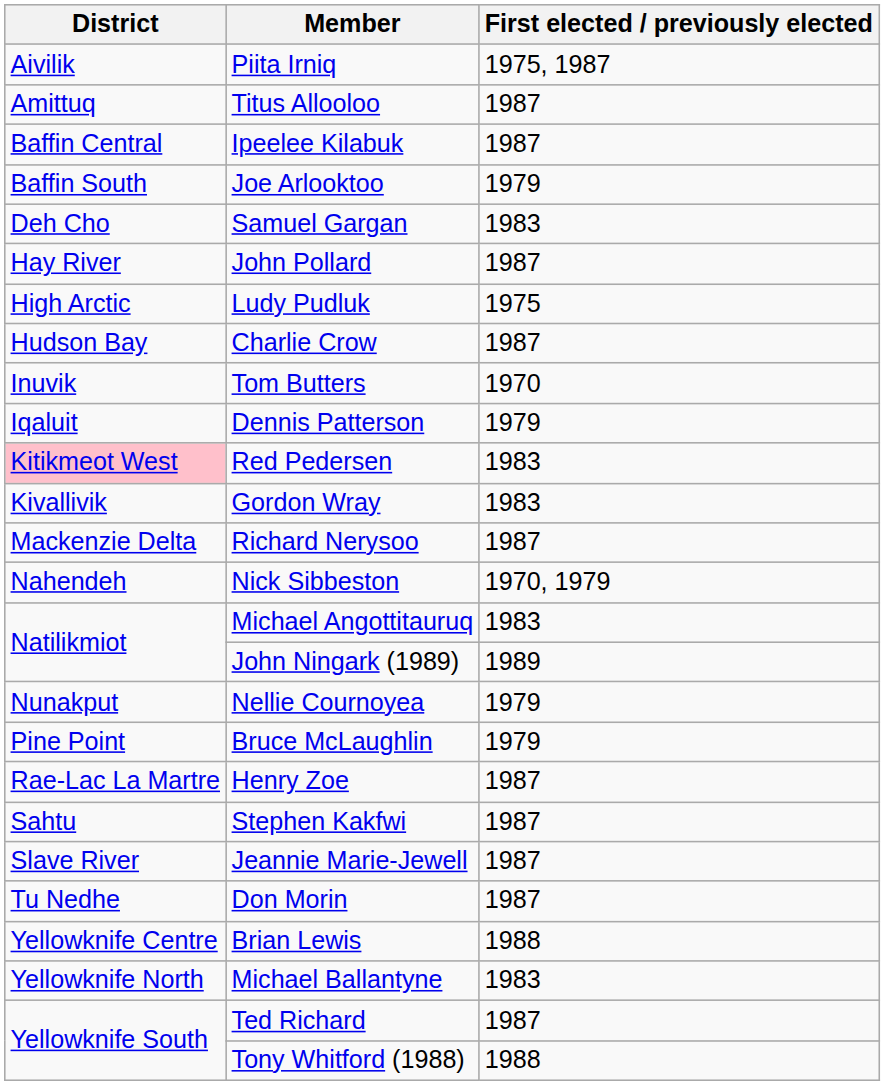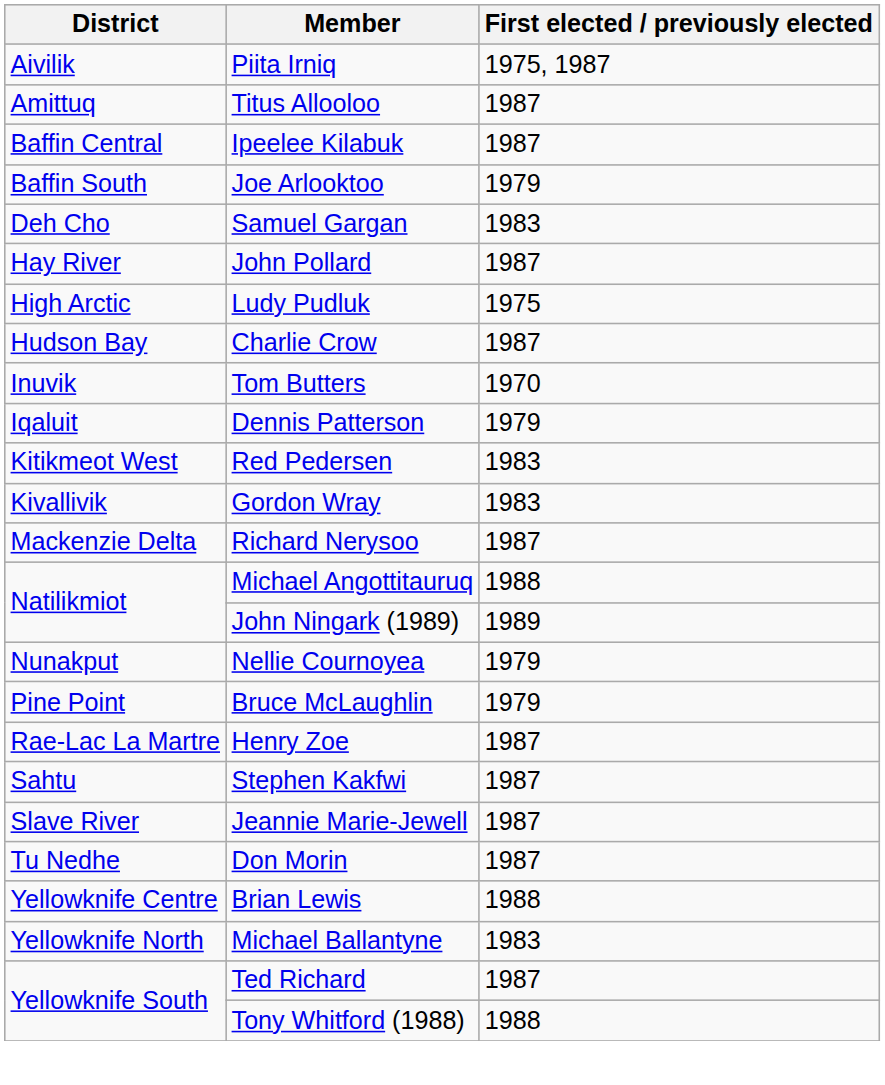Red Pedersen | District: pink background -> no background
- row: Nahendeh | Nick Sibbeston | 1970, 1979
Michael Angottitauruq | First elected / previously elected: 1983 -> 1988
